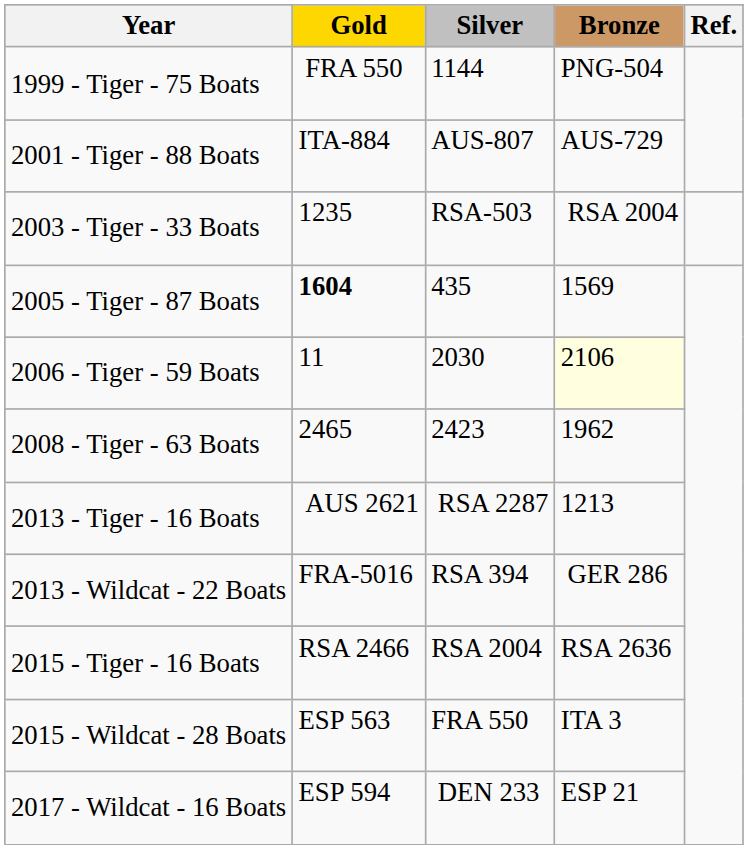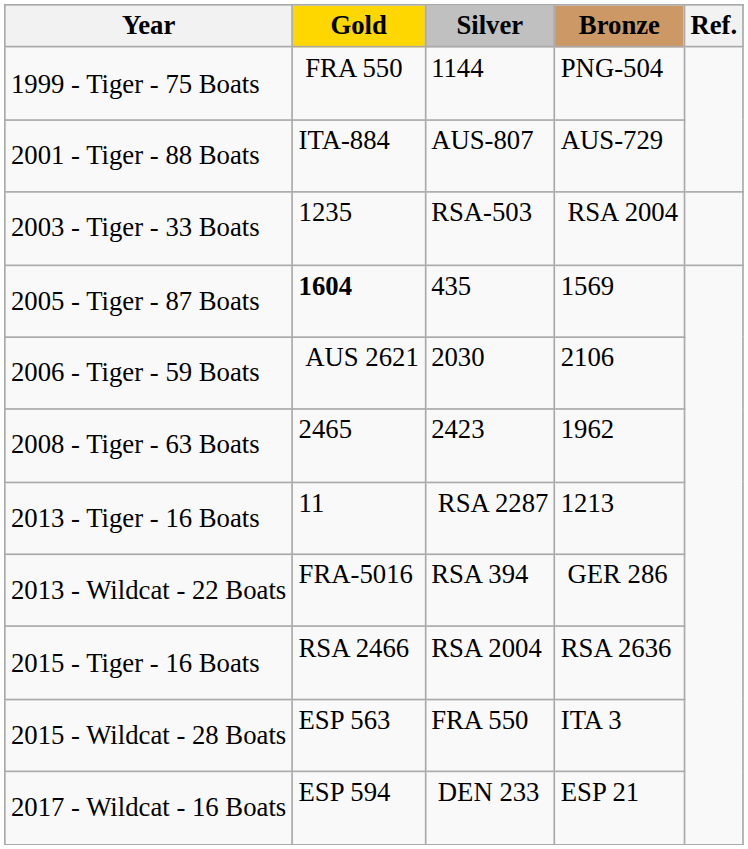2006 - Tiger - 59 Boats | Gold: 11 -> AUS 2621
2006 - Tiger - 59 Boats | Bronze: lightyellow background -> no background
2013 - Tiger - 16 Boats | Gold: AUS 2621 -> 11
